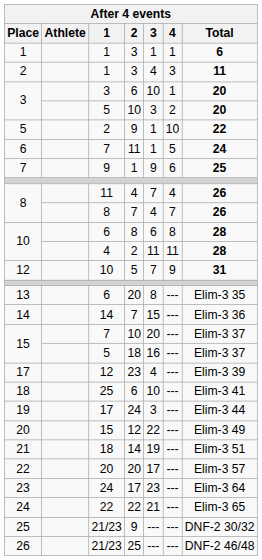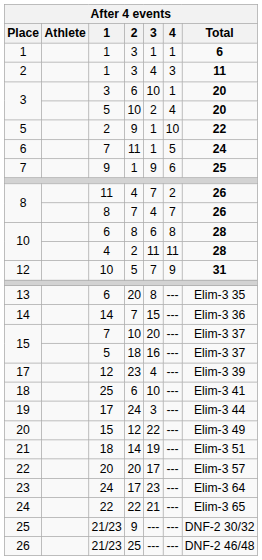3 / 5 | 3: 3 -> 2
3 / 5 | 4: 2 -> 4
8 / 11 | 4: 4 -> 2
